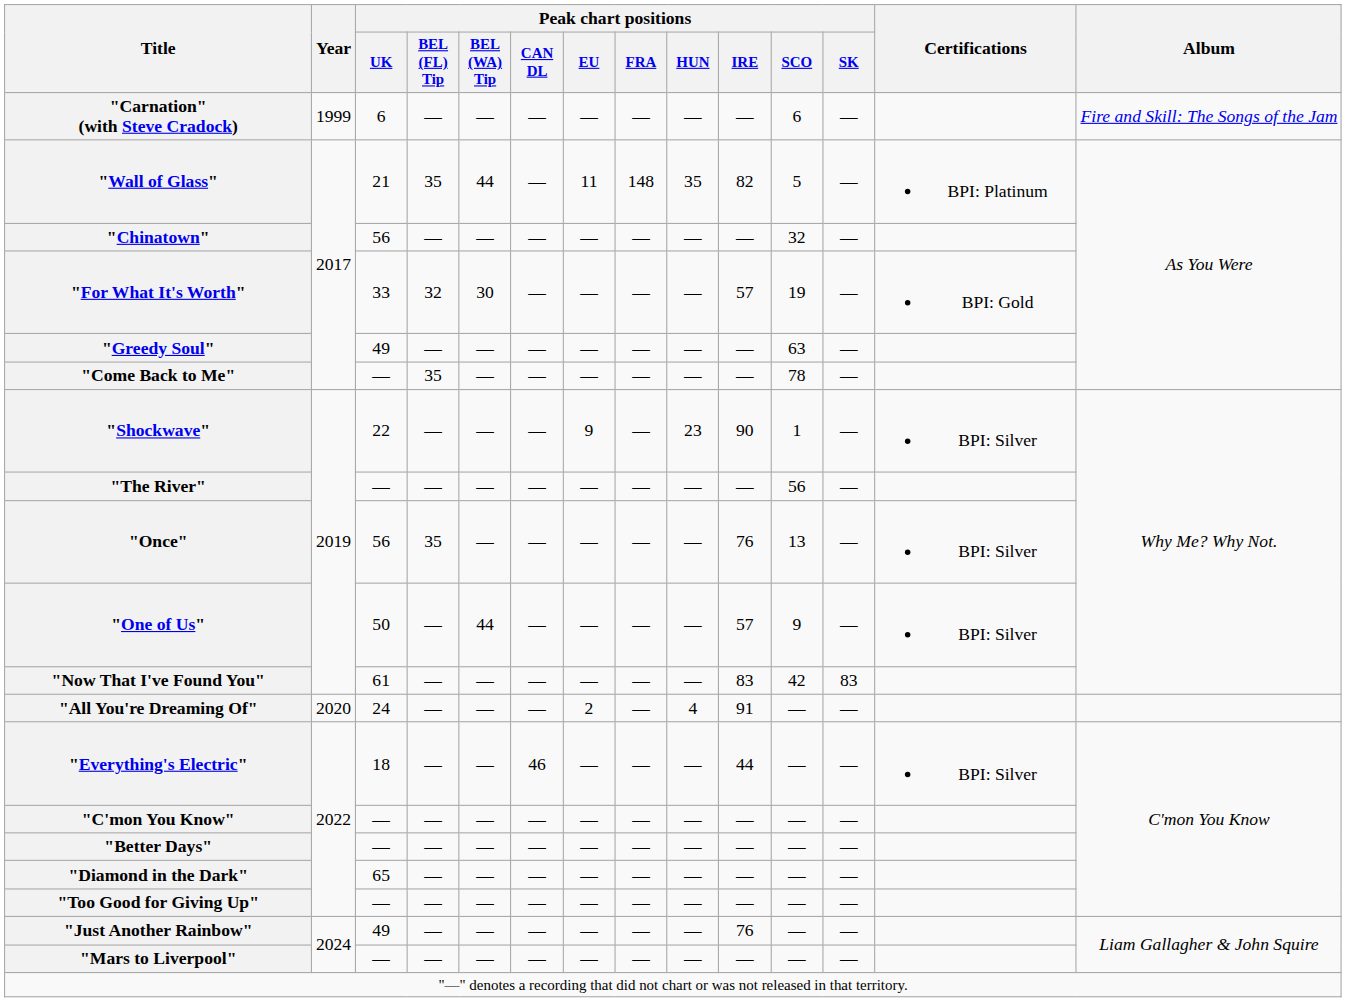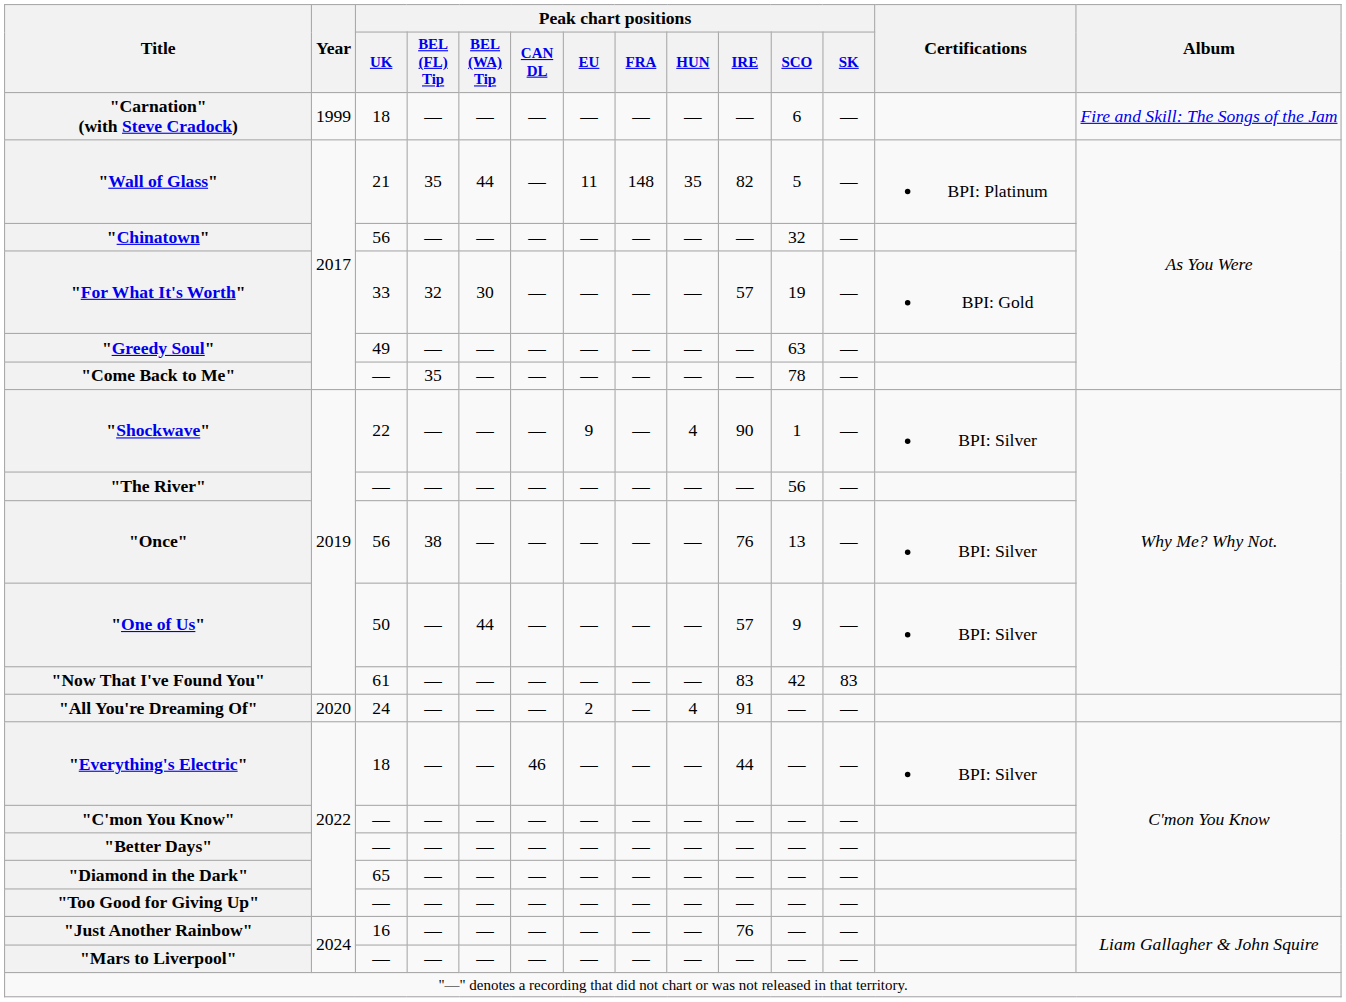"Carnation" (with Steve Cradock) | Peak chart positions / UK: 6 -> 18
"Shockwave" | Peak chart positions / HUN: 23 -> 4
"Once" | Peak chart positions / BEL (FL) Tip: 35 -> 38
"Just Another Rainbow" | Peak chart positions / UK: 49 -> 16
